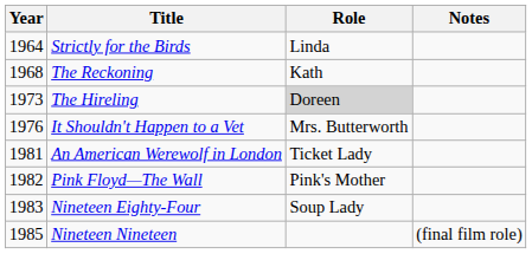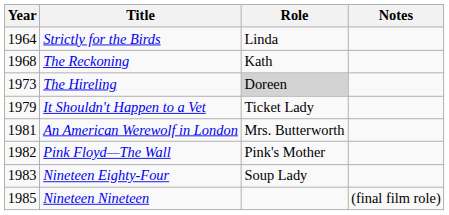It Shouldn't Happen to a Vet | Year: 1976 -> 1979
It Shouldn't Happen to a Vet | Role: Mrs. Butterworth -> Ticket Lady
An American Werewolf in London | Role: Ticket Lady -> Mrs. Butterworth
